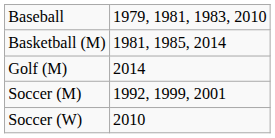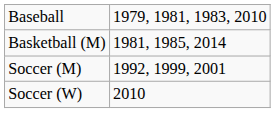- row: Golf (M) | 2014
